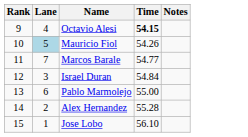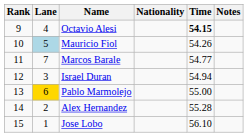+ column: Nationality
Israel Duran | Time: 54.84 -> 54.94
Pablo Marmolejo | Lane: no background -> gold background
